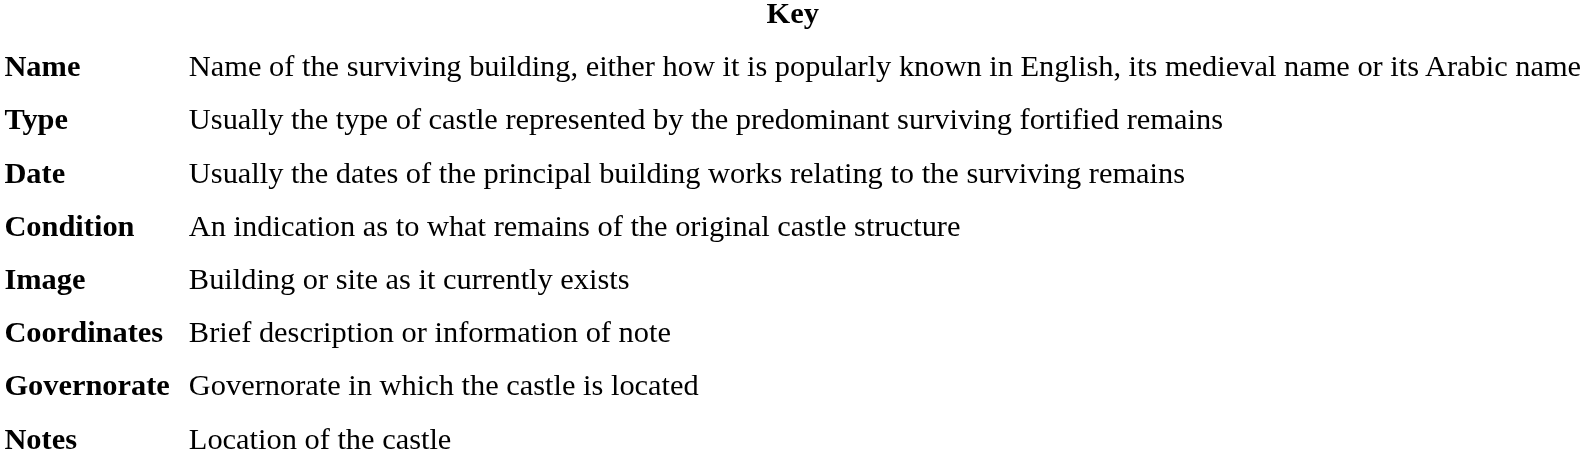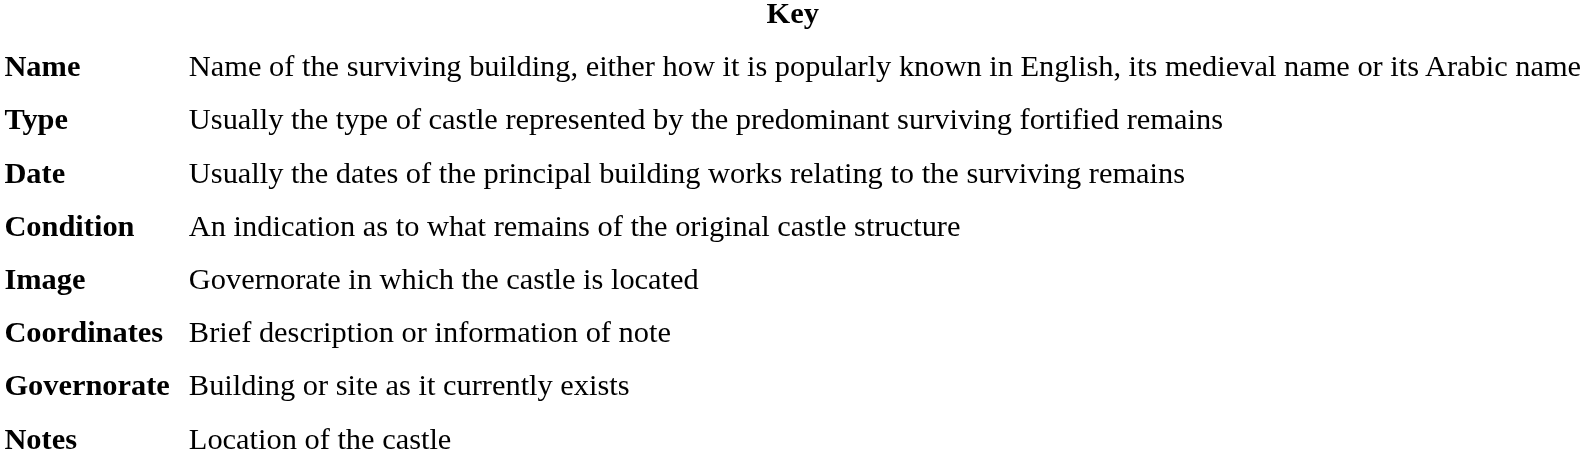Image | column 2: Building or site as it currently exists -> Governorate in which the castle is located
Governorate | column 2: Governorate in which the castle is located -> Building or site as it currently exists
